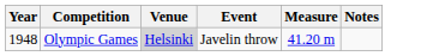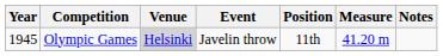+ column: Position | 11th
Olympic Games | Year: 1948 -> 1945
